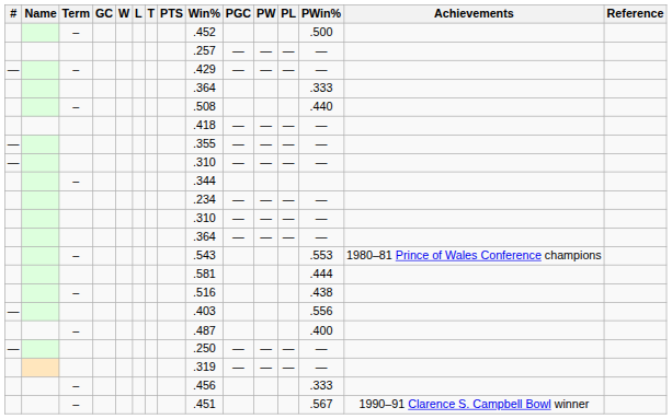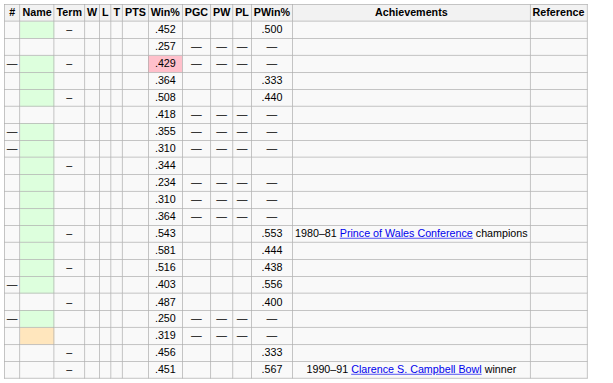- column: GC
— / – | Win%: no background -> pink background
